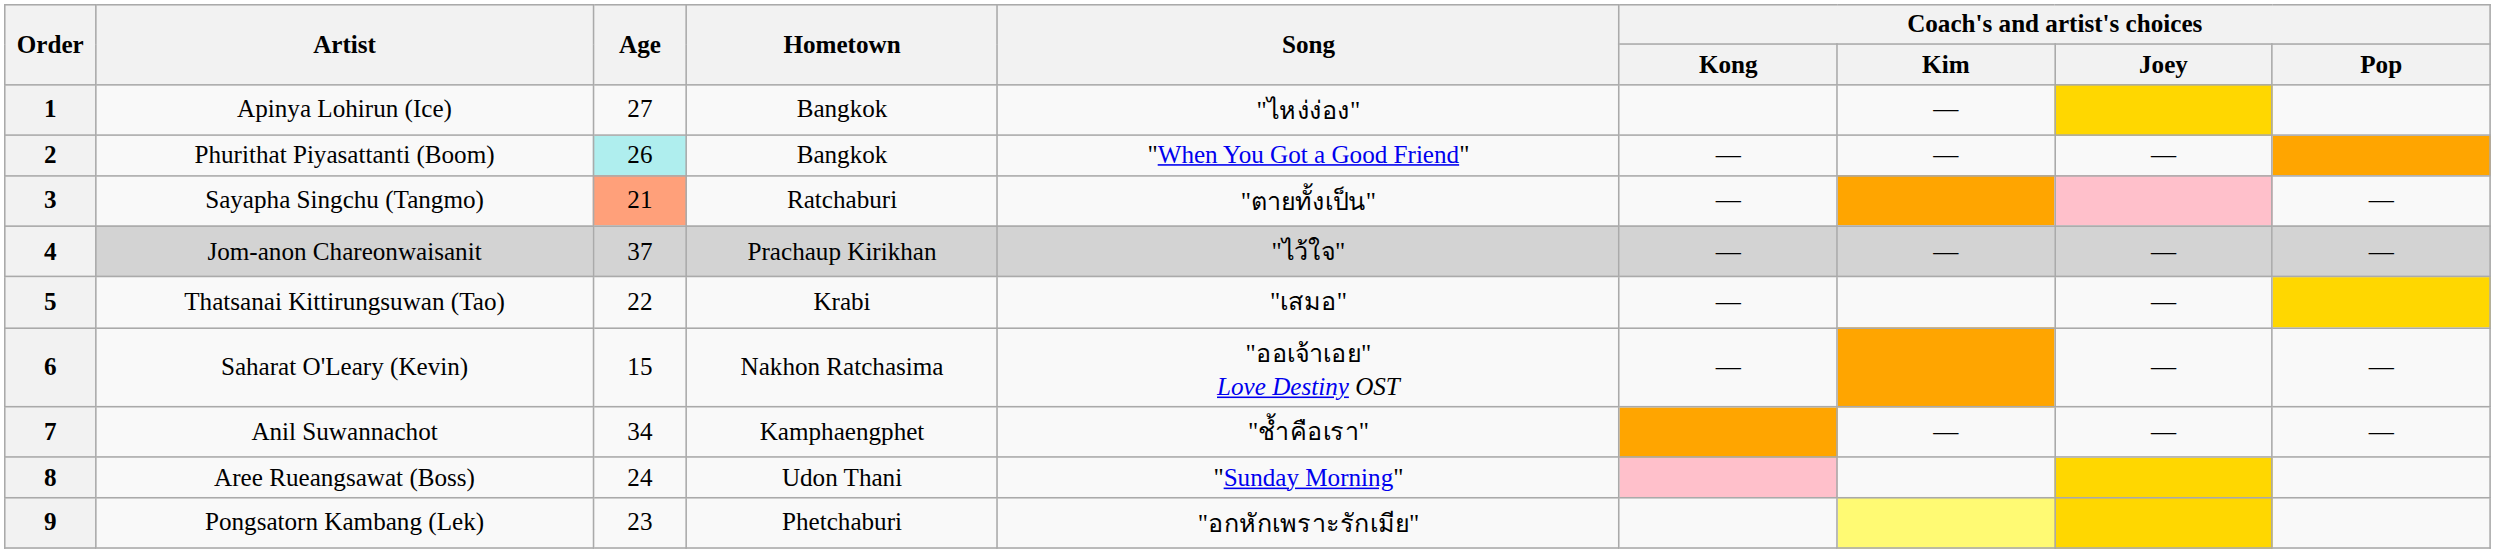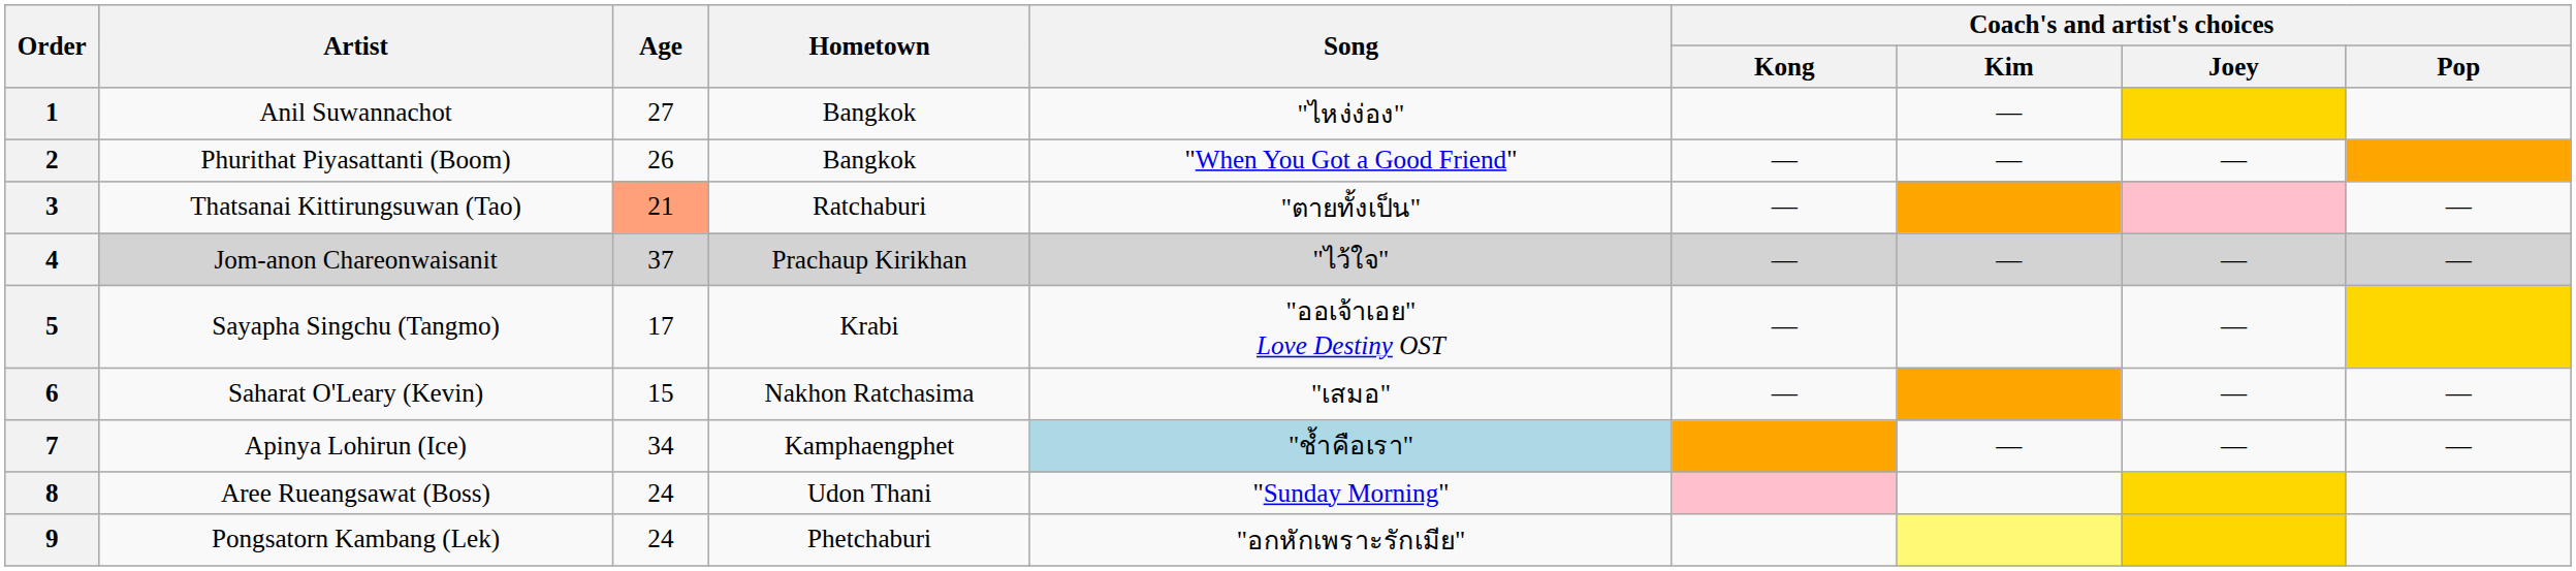1 | Artist: Apinya Lohirun (Ice) -> Anil Suwannachot
2 | Age: paleturquoise background -> no background
3 | Artist: Sayapha Singchu (Tangmo) -> Thatsanai Kittirungsuwan (Tao)
5 | Artist: Thatsanai Kittirungsuwan (Tao) -> Sayapha Singchu (Tangmo)
5 | Age: 22 -> 17
5 | Song: "เสมอ" -> "ออเจ้าเอย" Love Destiny OST
6 | Song: "ออเจ้าเอย" Love Destiny OST -> "เสมอ"
7 | Artist: Anil Suwannachot -> Apinya Lohirun (Ice)
7 | Song: no background -> lightblue background
9 | Age: 23 -> 24
